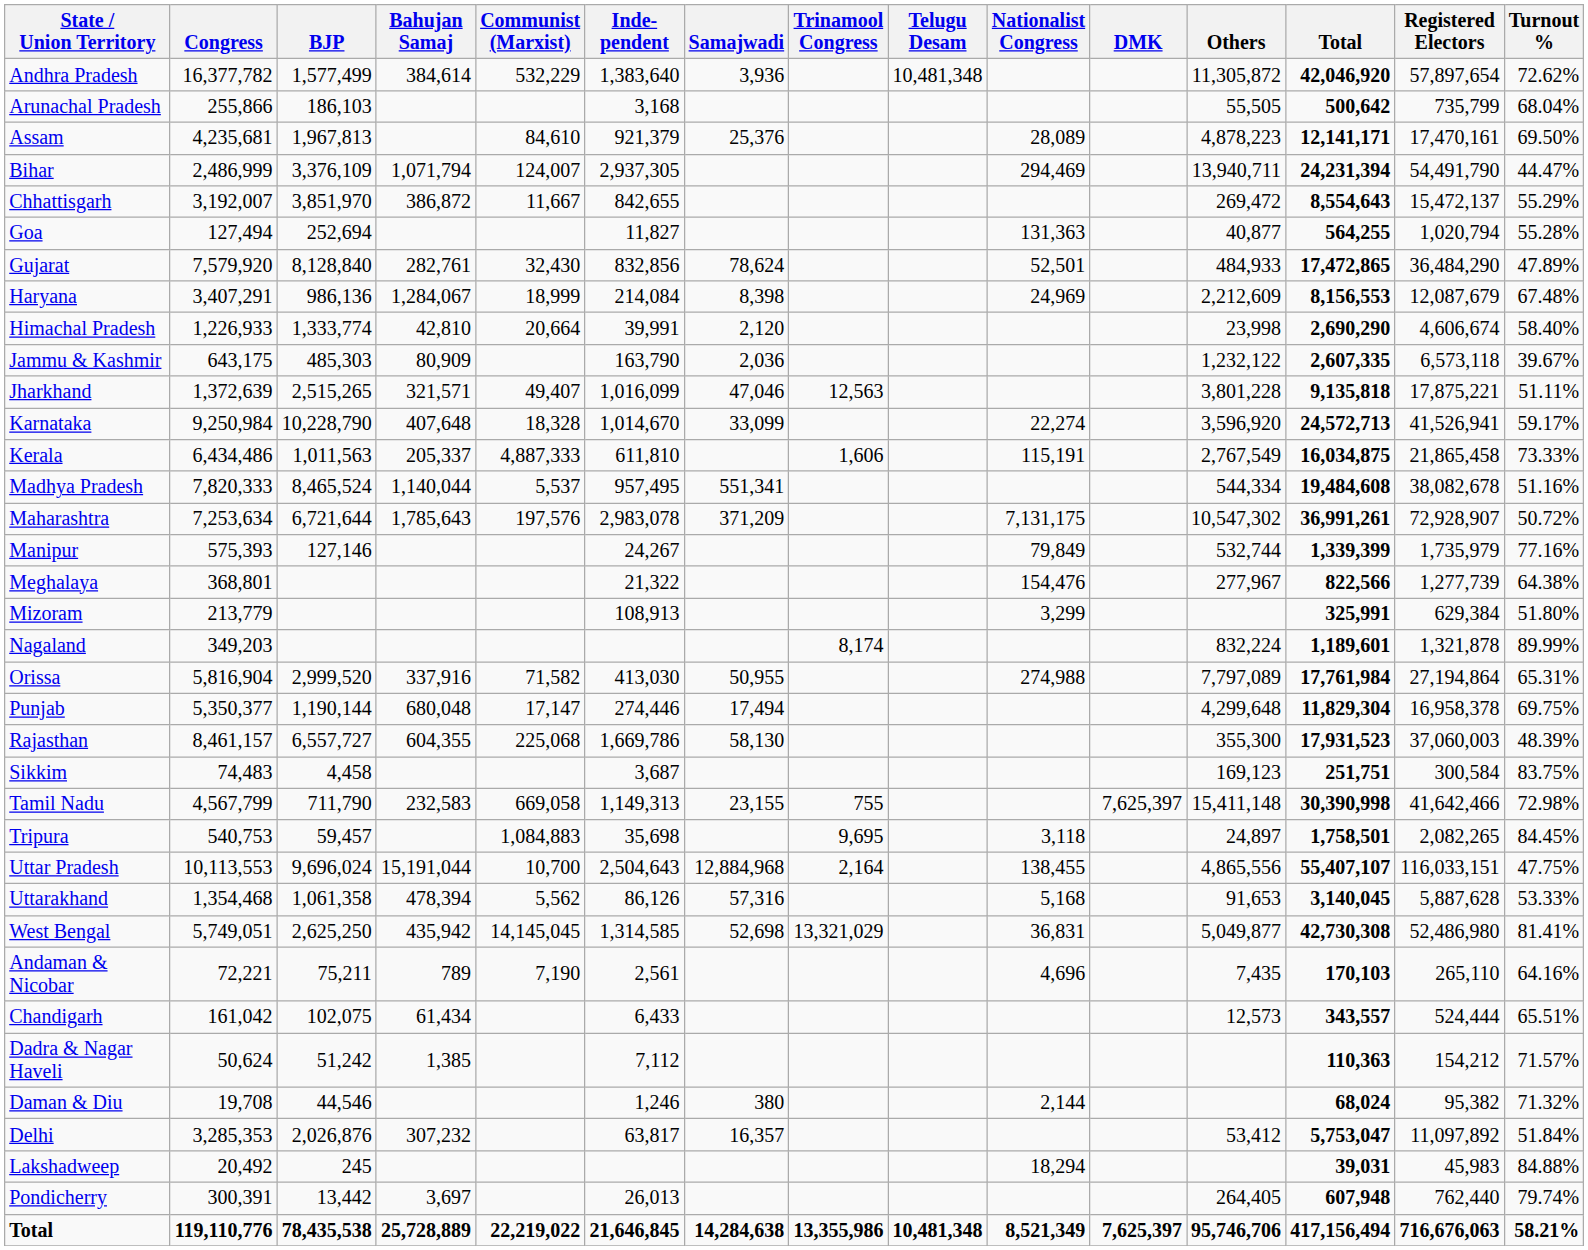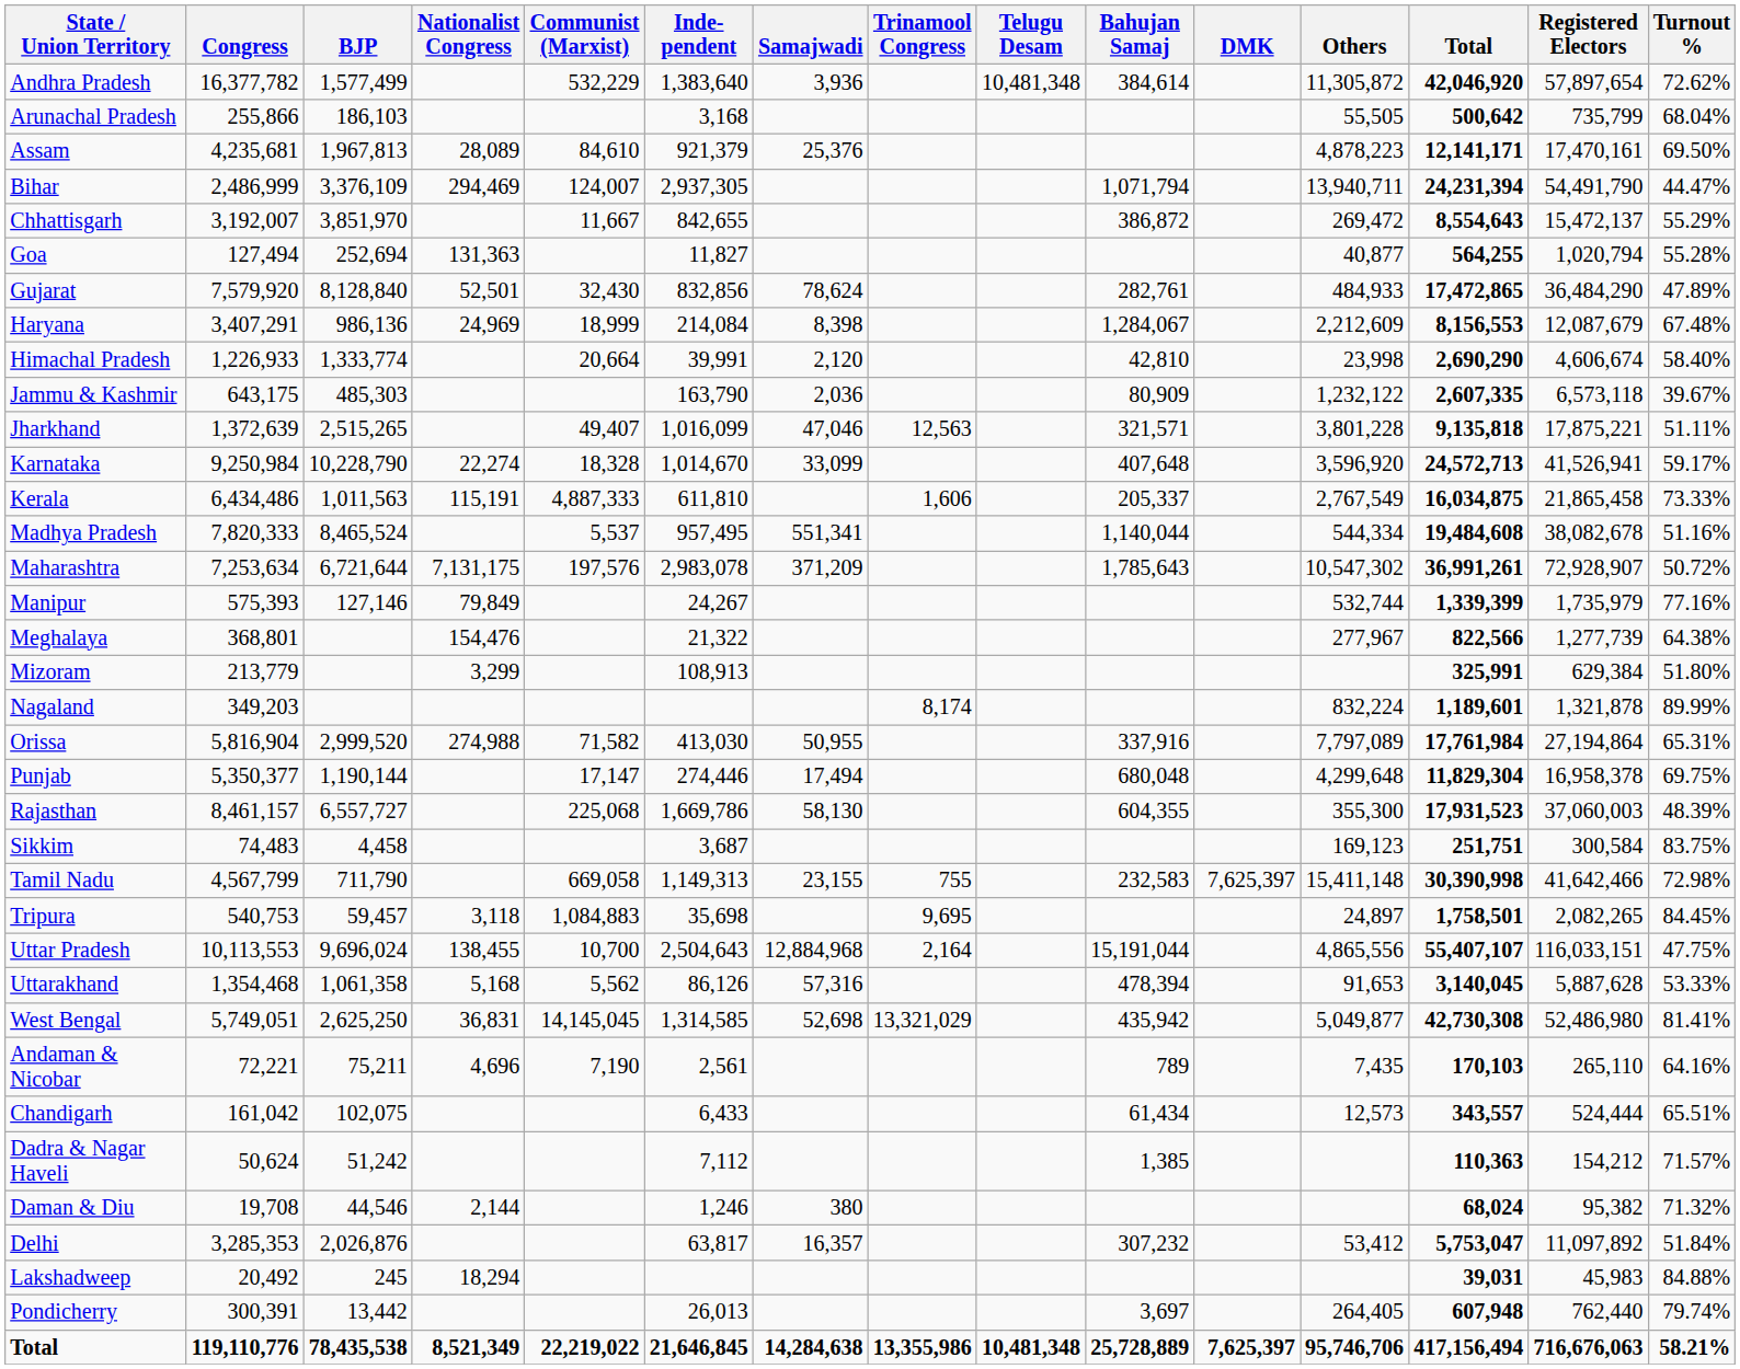columns swapped: Bahujan Samaj <-> Nationalist Congress
